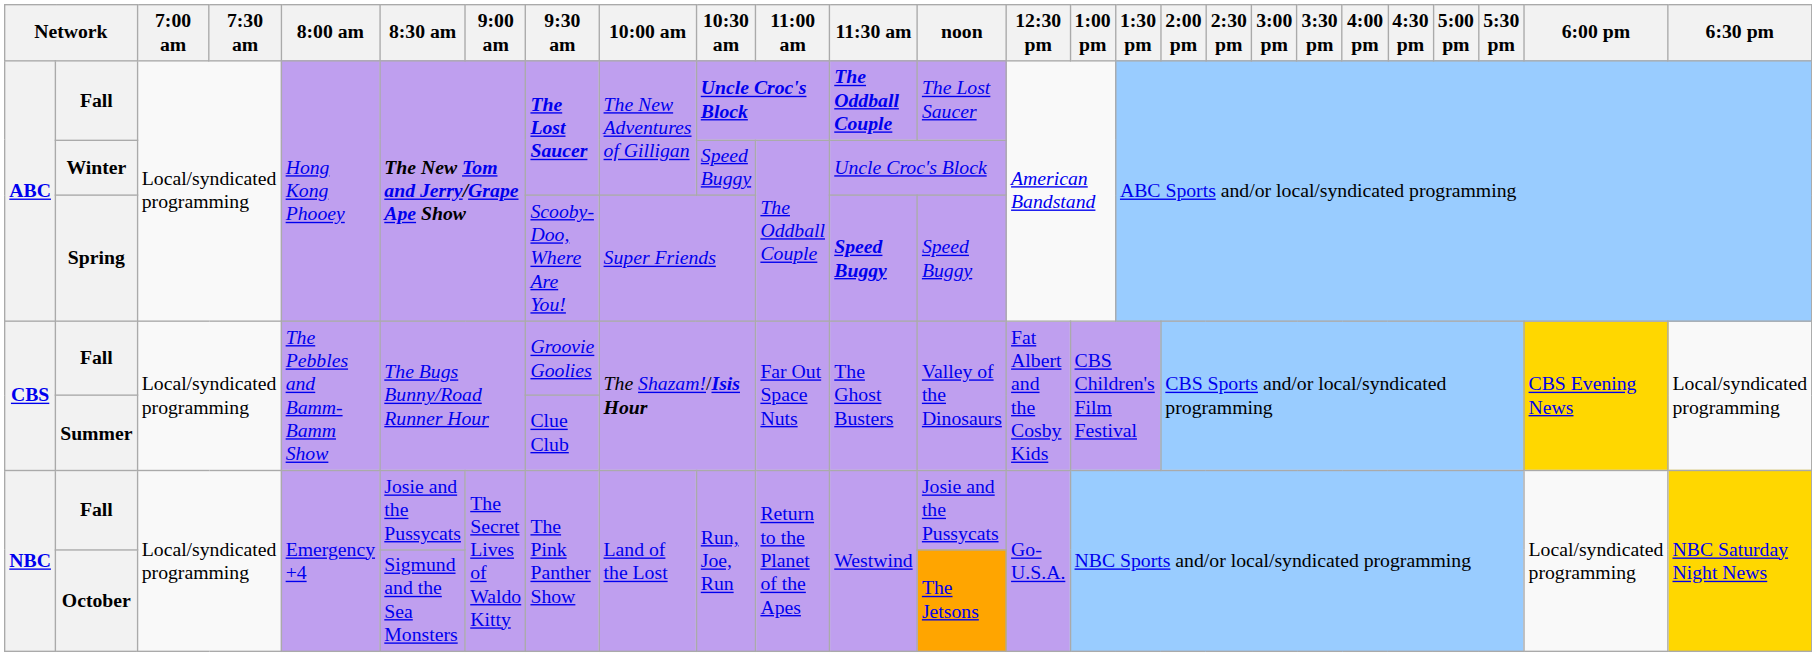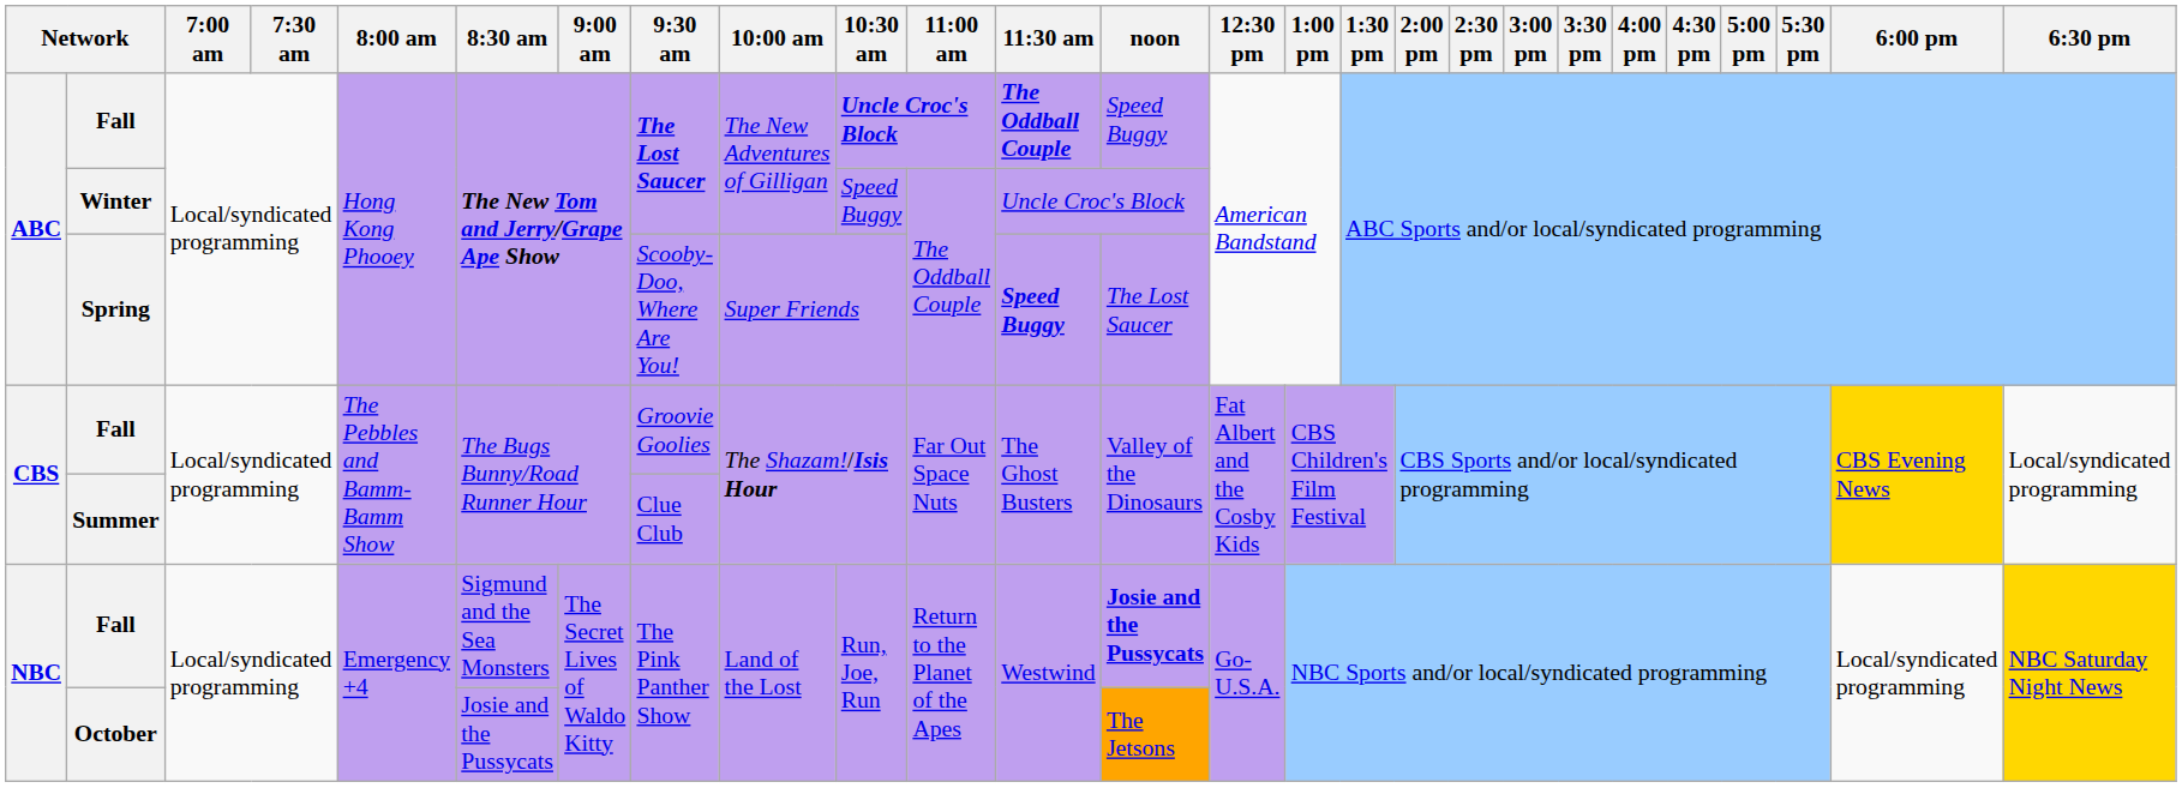ABC / Fall | noon: The Lost Saucer -> Speed Buggy
Spring | noon: Speed Buggy -> The Lost Saucer
NBC / Fall | 8:30 am: Josie and the Pussycats -> Sigmund and the Sea Monsters
NBC / Fall | noon: normal -> bold
October | 8:30 am: Sigmund and the Sea Monsters -> Josie and the Pussycats
